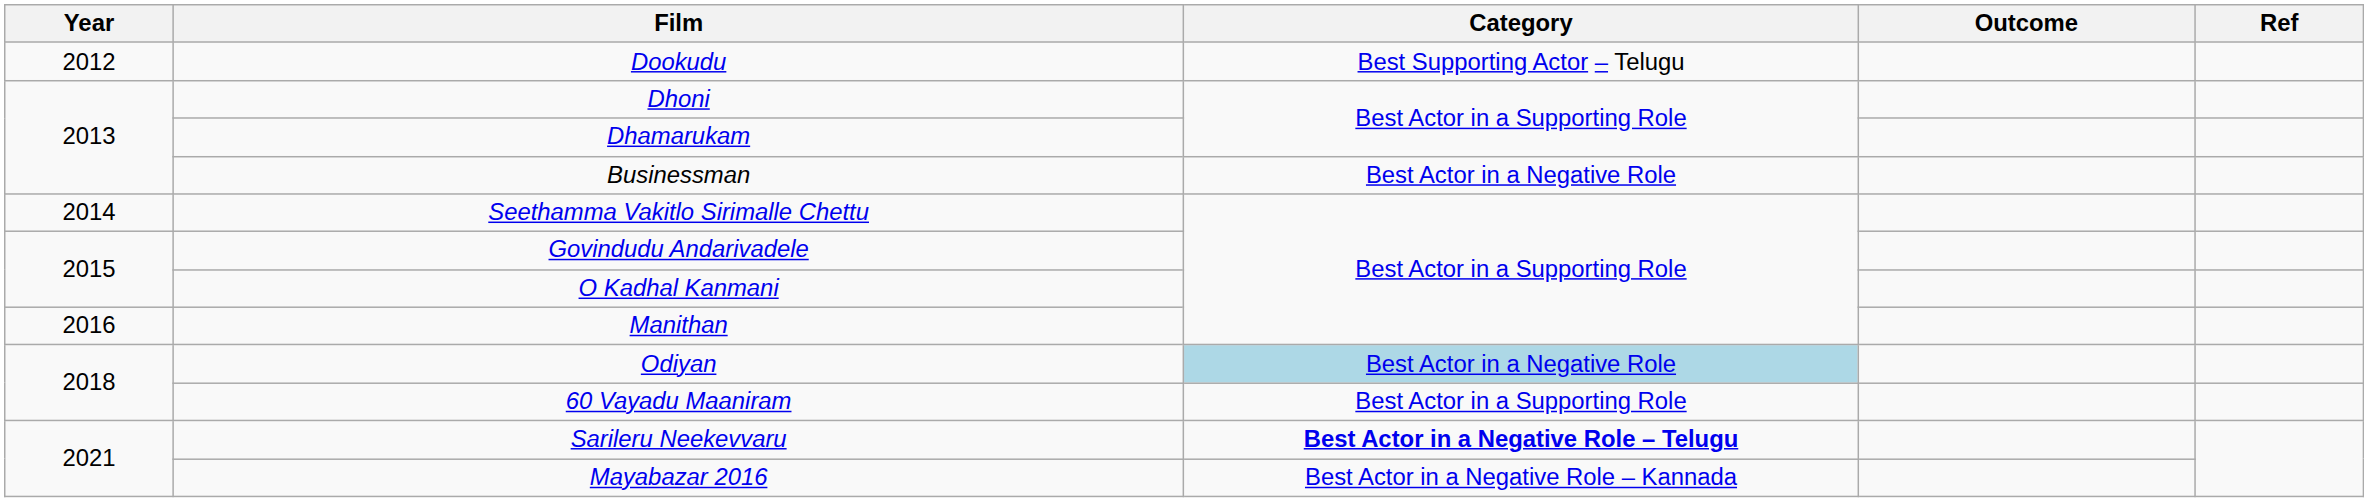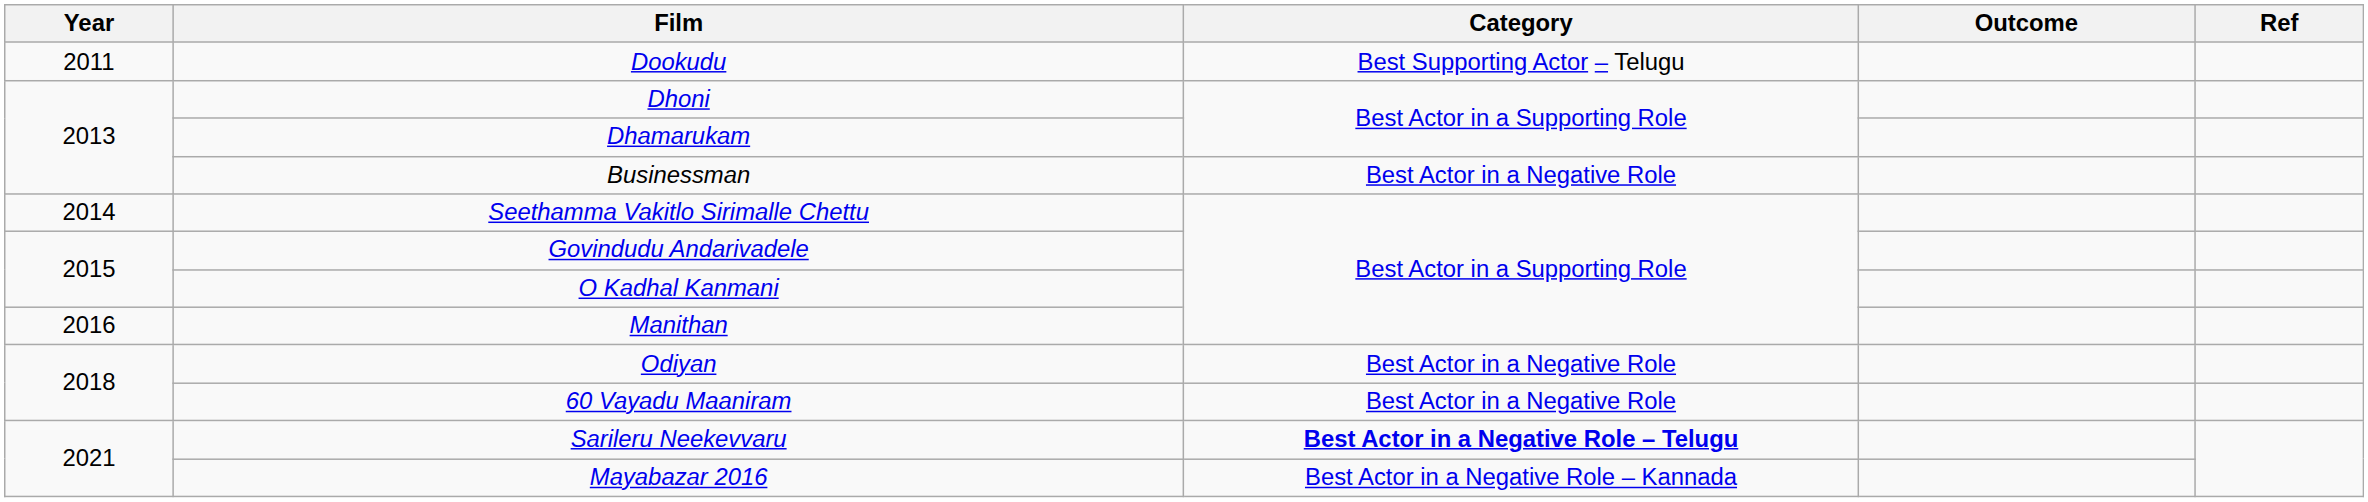Dookudu | Year: 2012 -> 2011
Odiyan | Category: lightblue background -> no background
60 Vayadu Maaniram | Category: Best Actor in a Supporting Role -> Best Actor in a Negative Role
